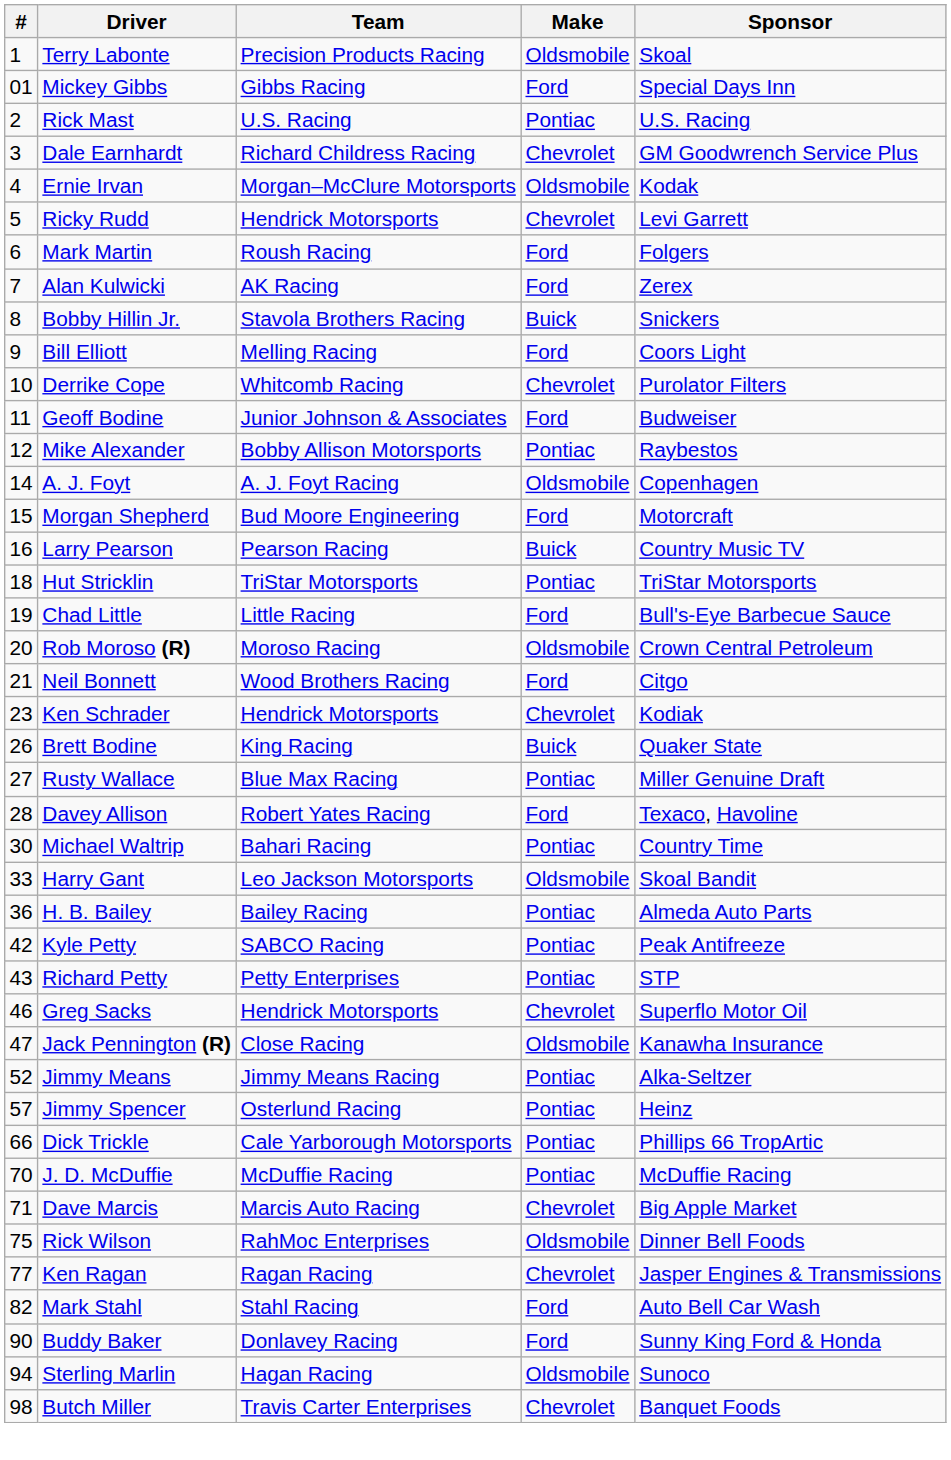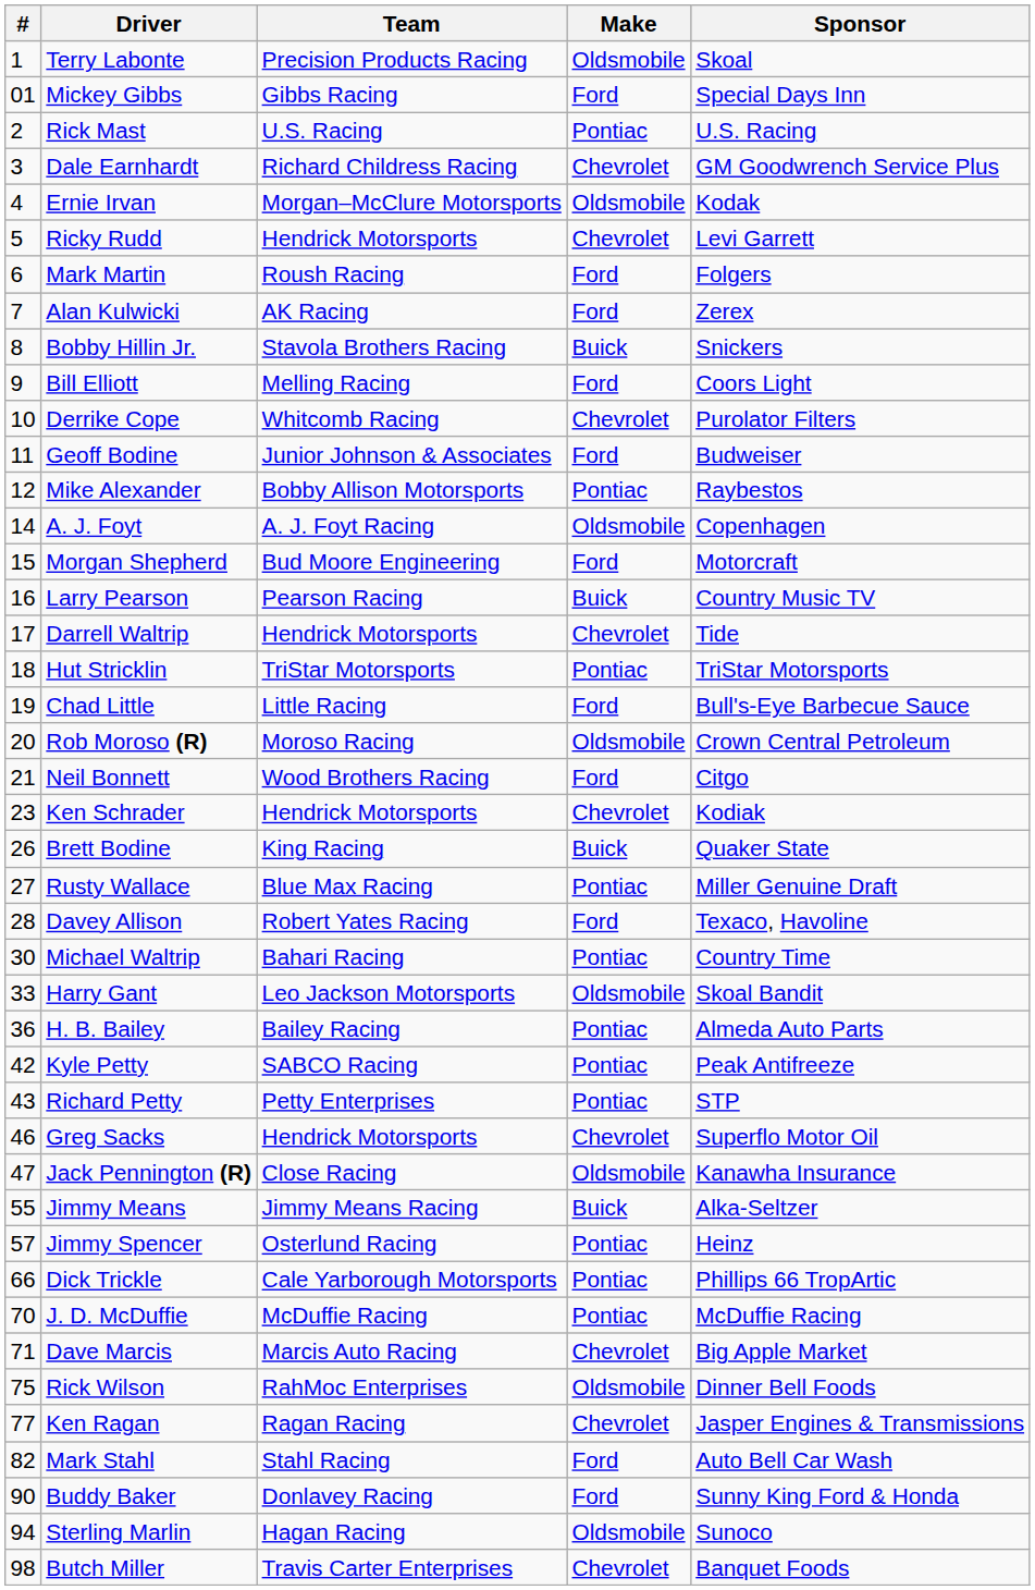+ row: 17 | Darrell Waltrip | Hendrick Motorsports | Chevrolet | Tide
Jimmy Means | #: 52 -> 55
Jimmy Means | Make: Pontiac -> Buick
